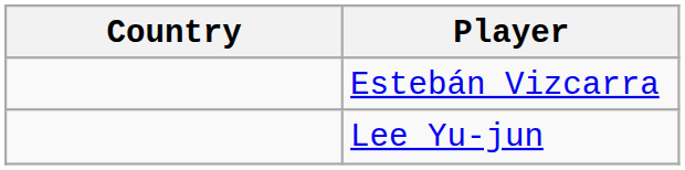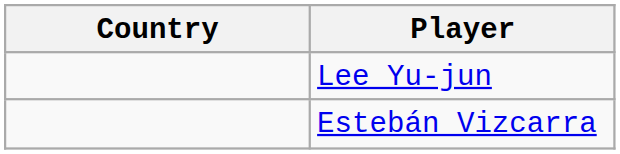rows swapped: Estebán Vizcarra <-> Lee Yu-jun
